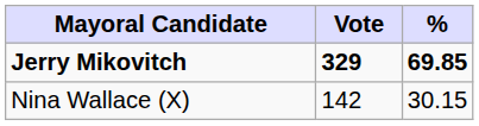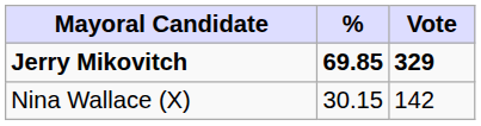columns swapped: Vote <-> %
